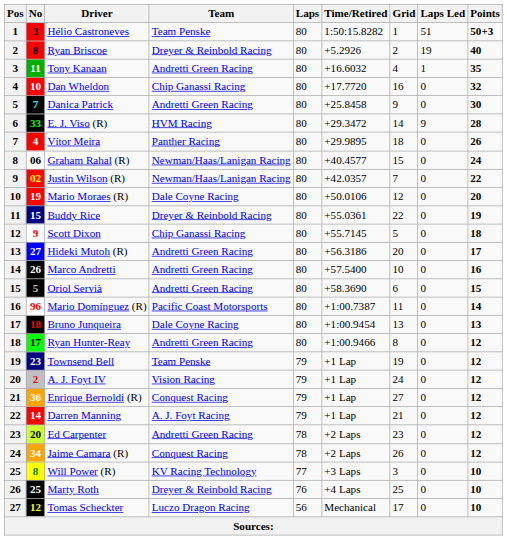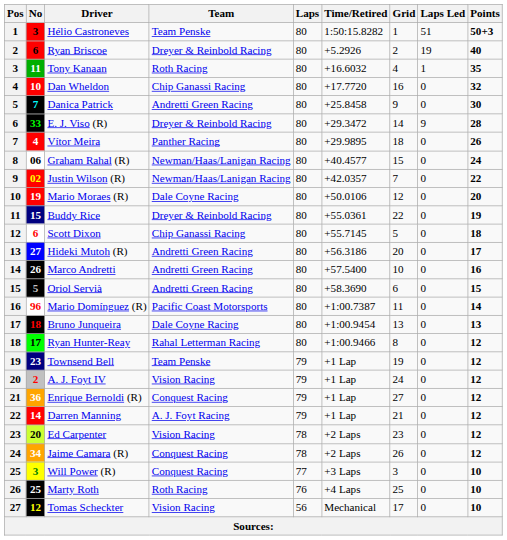Ryan Briscoe | No: 8 -> 6
Tony Kanaan | Team: Andretti Green Racing -> Roth Racing
E. J. Viso (R) | Team: HVM Racing -> Dreyer & Reinbold Racing
Scott Dixon | No: 9 -> 6
Ryan Hunter-Reay | Team: Andretti Green Racing -> Rahal Letterman Racing
Ed Carpenter | Team: Andretti Green Racing -> Vision Racing
Will Power (R) | No: 8 -> 3
Will Power (R) | Team: KV Racing Technology -> Conquest Racing
Marty Roth | Team: Dreyer & Reinbold Racing -> Roth Racing
Tomas Scheckter | Team: Luczo Dragon Racing -> Vision Racing
